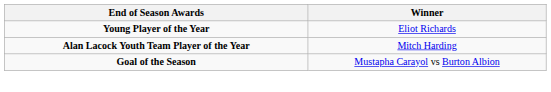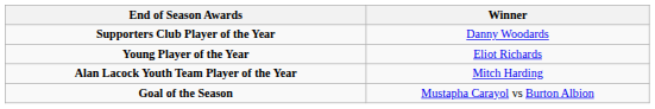+ row: Supporters Club Player of the Year | Danny Woodards
